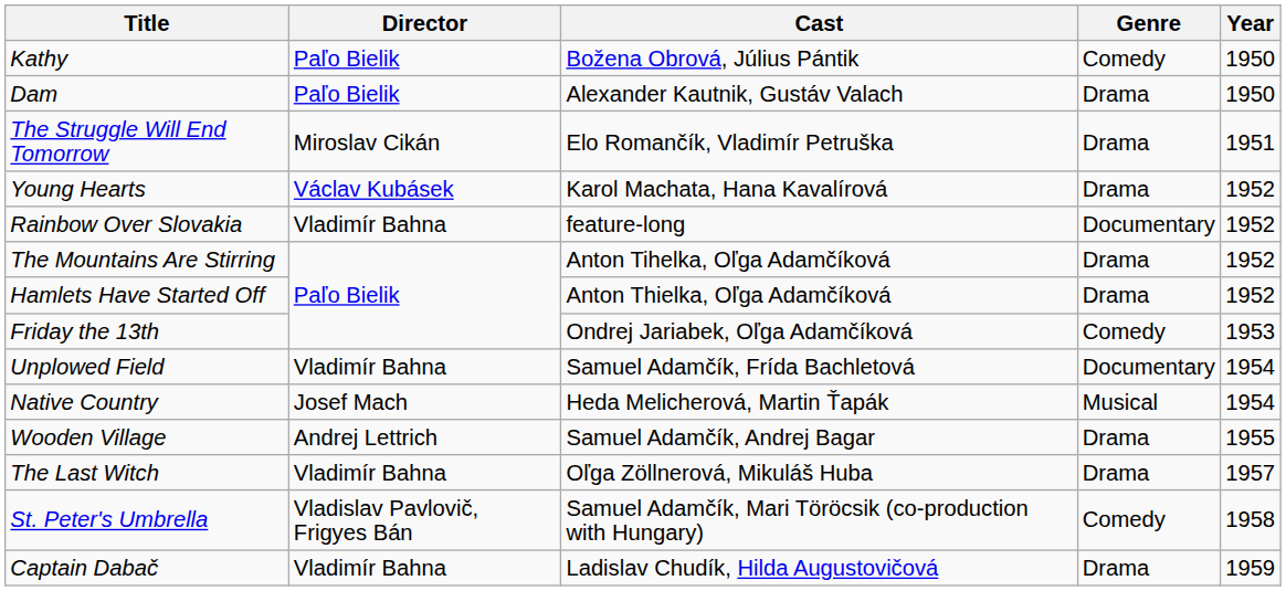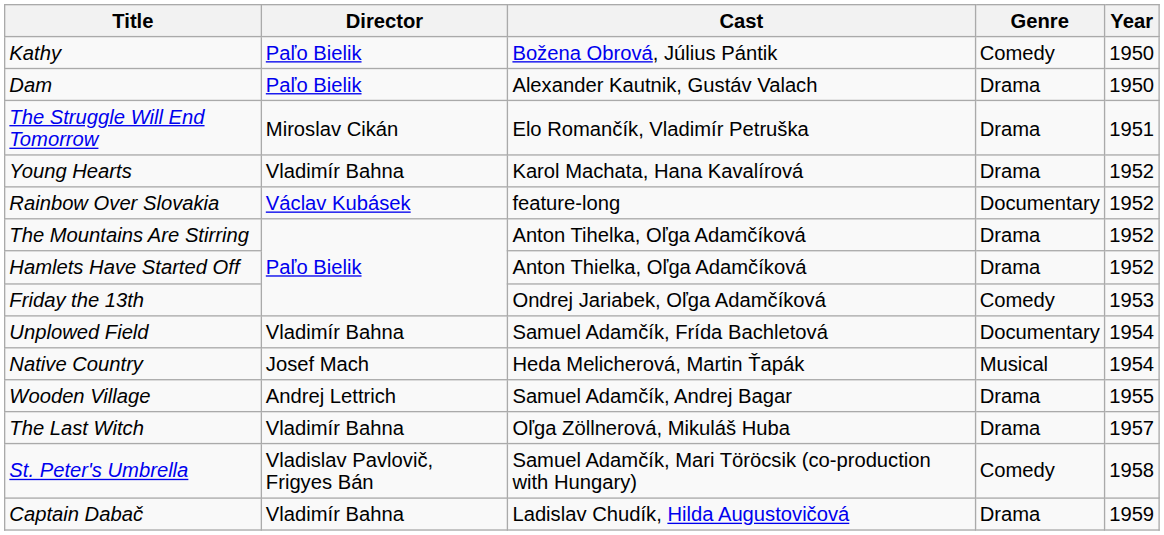Young Hearts | Director: Václav Kubásek -> Vladimír Bahna
Rainbow Over Slovakia | Director: Vladimír Bahna -> Václav Kubásek
